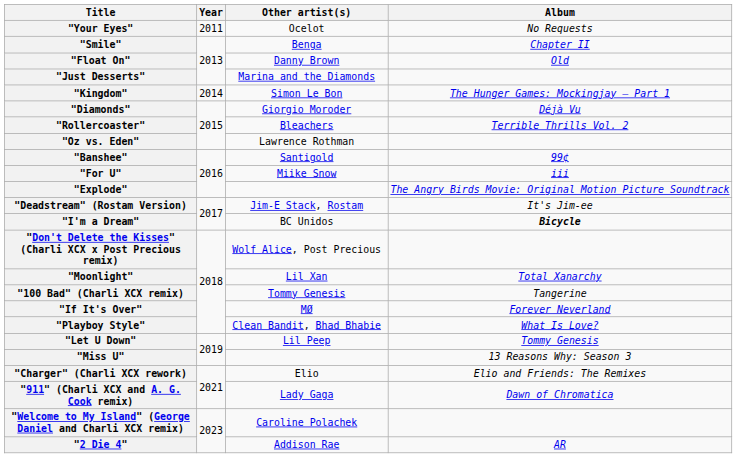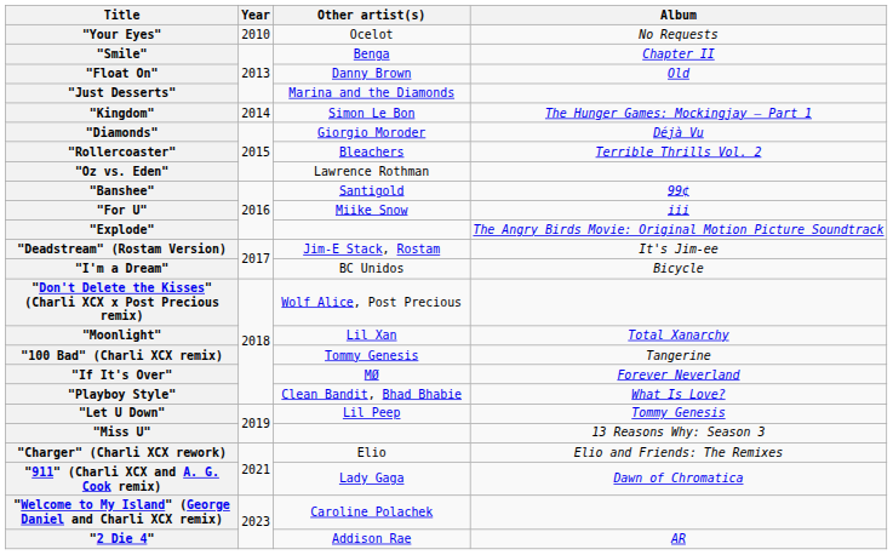"Your Eyes" | Year: 2011 -> 2010
"I'm a Dream" | Album: bold -> normal
